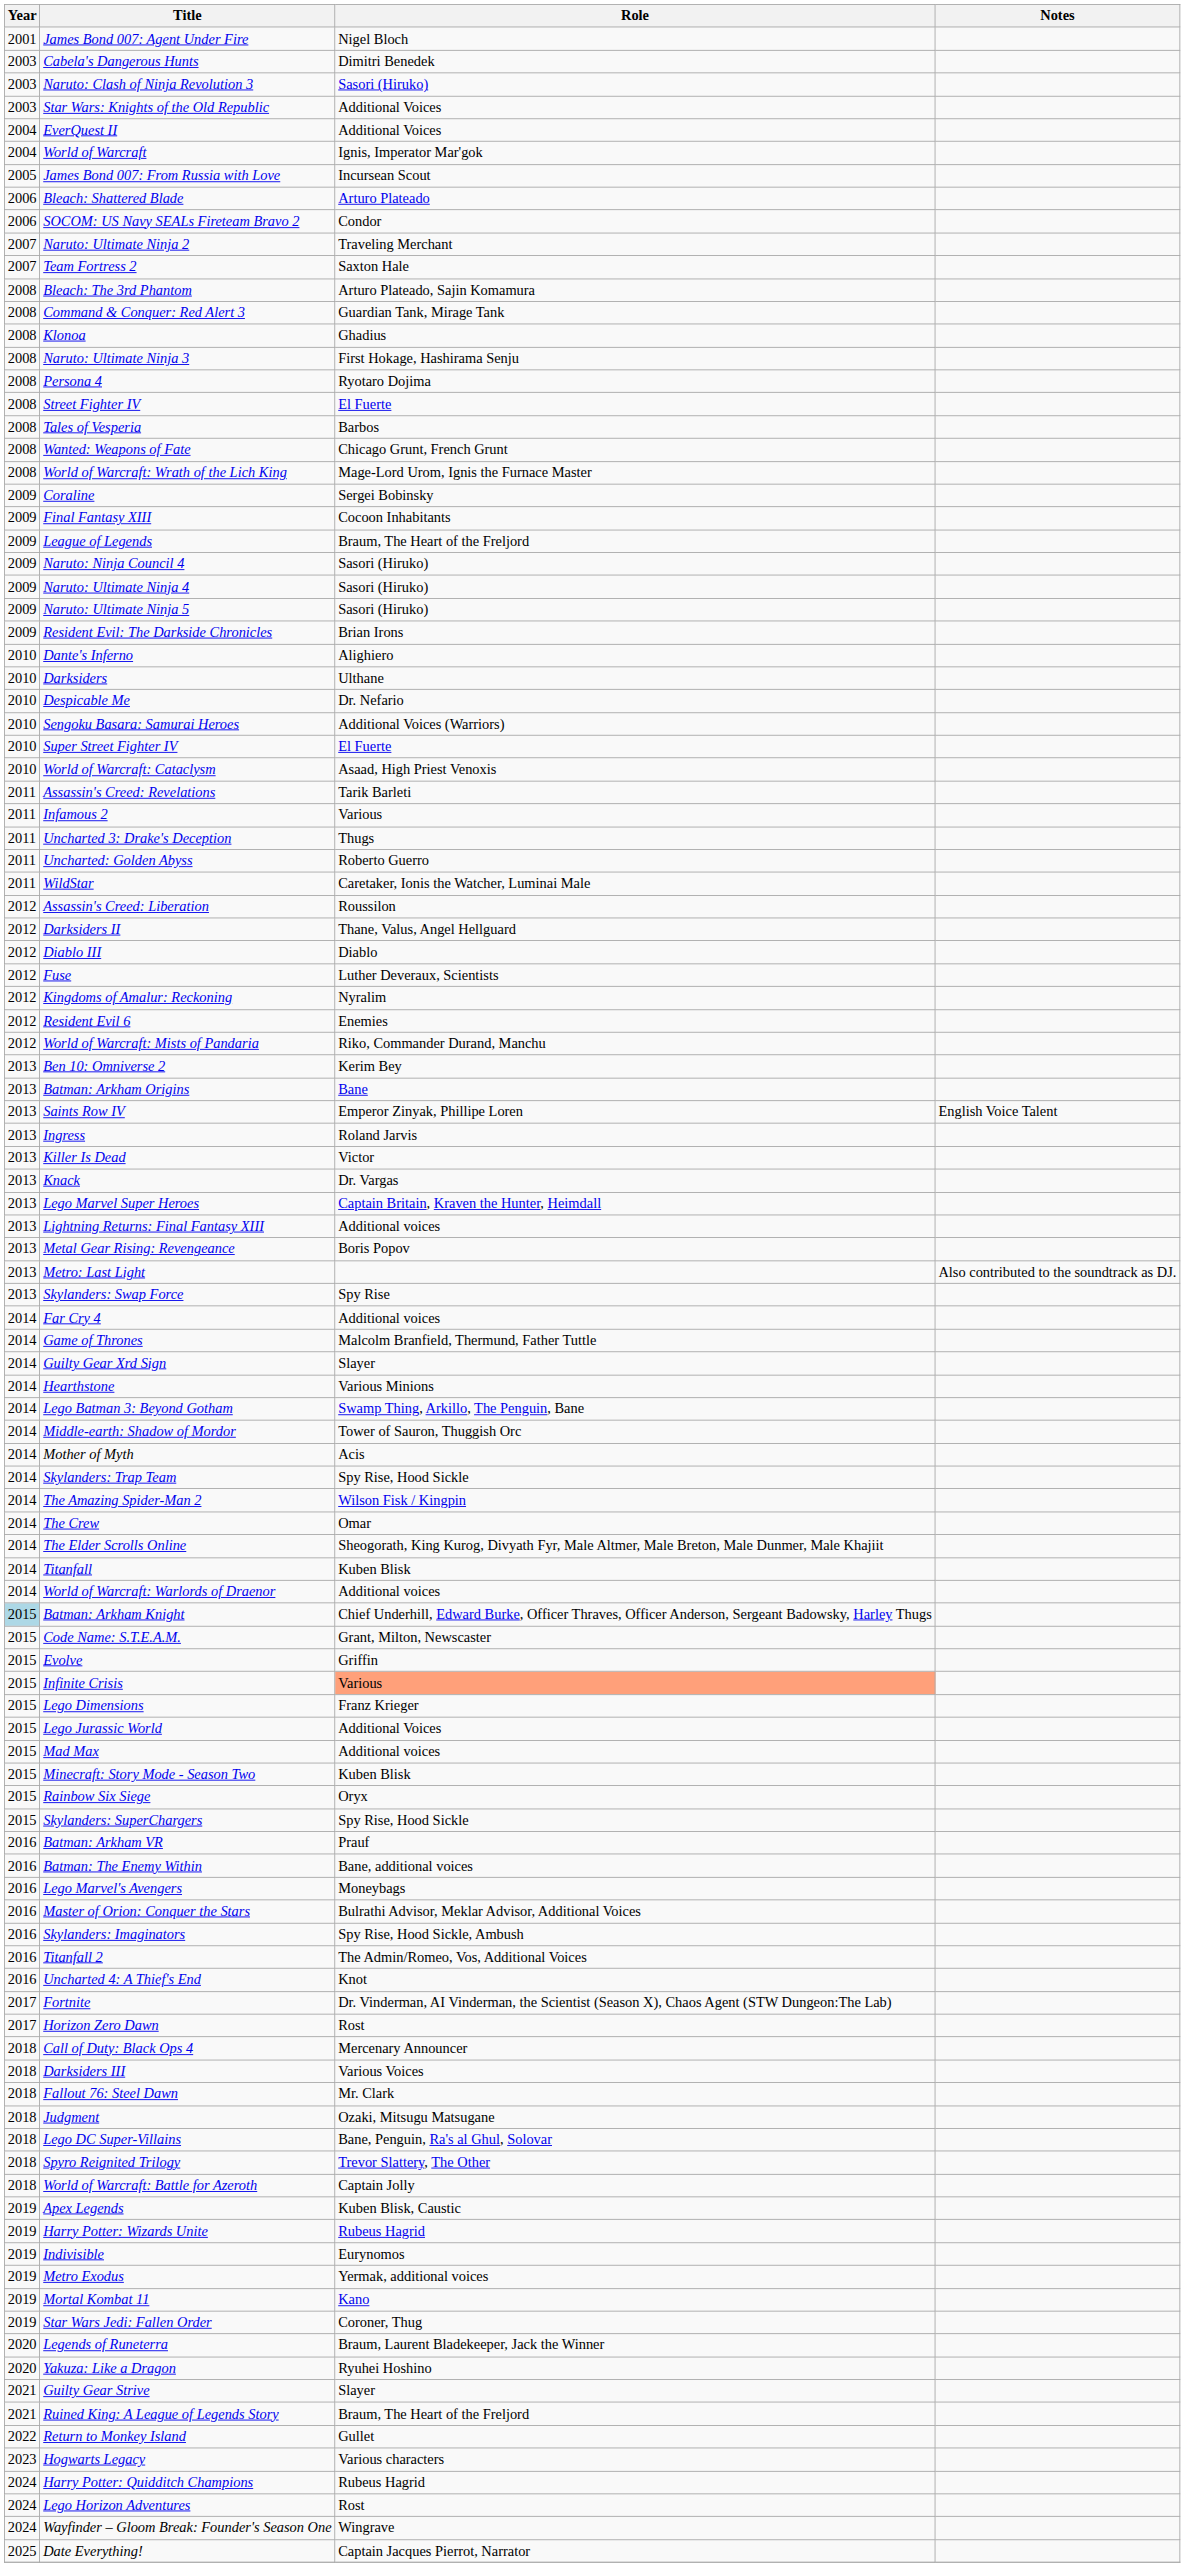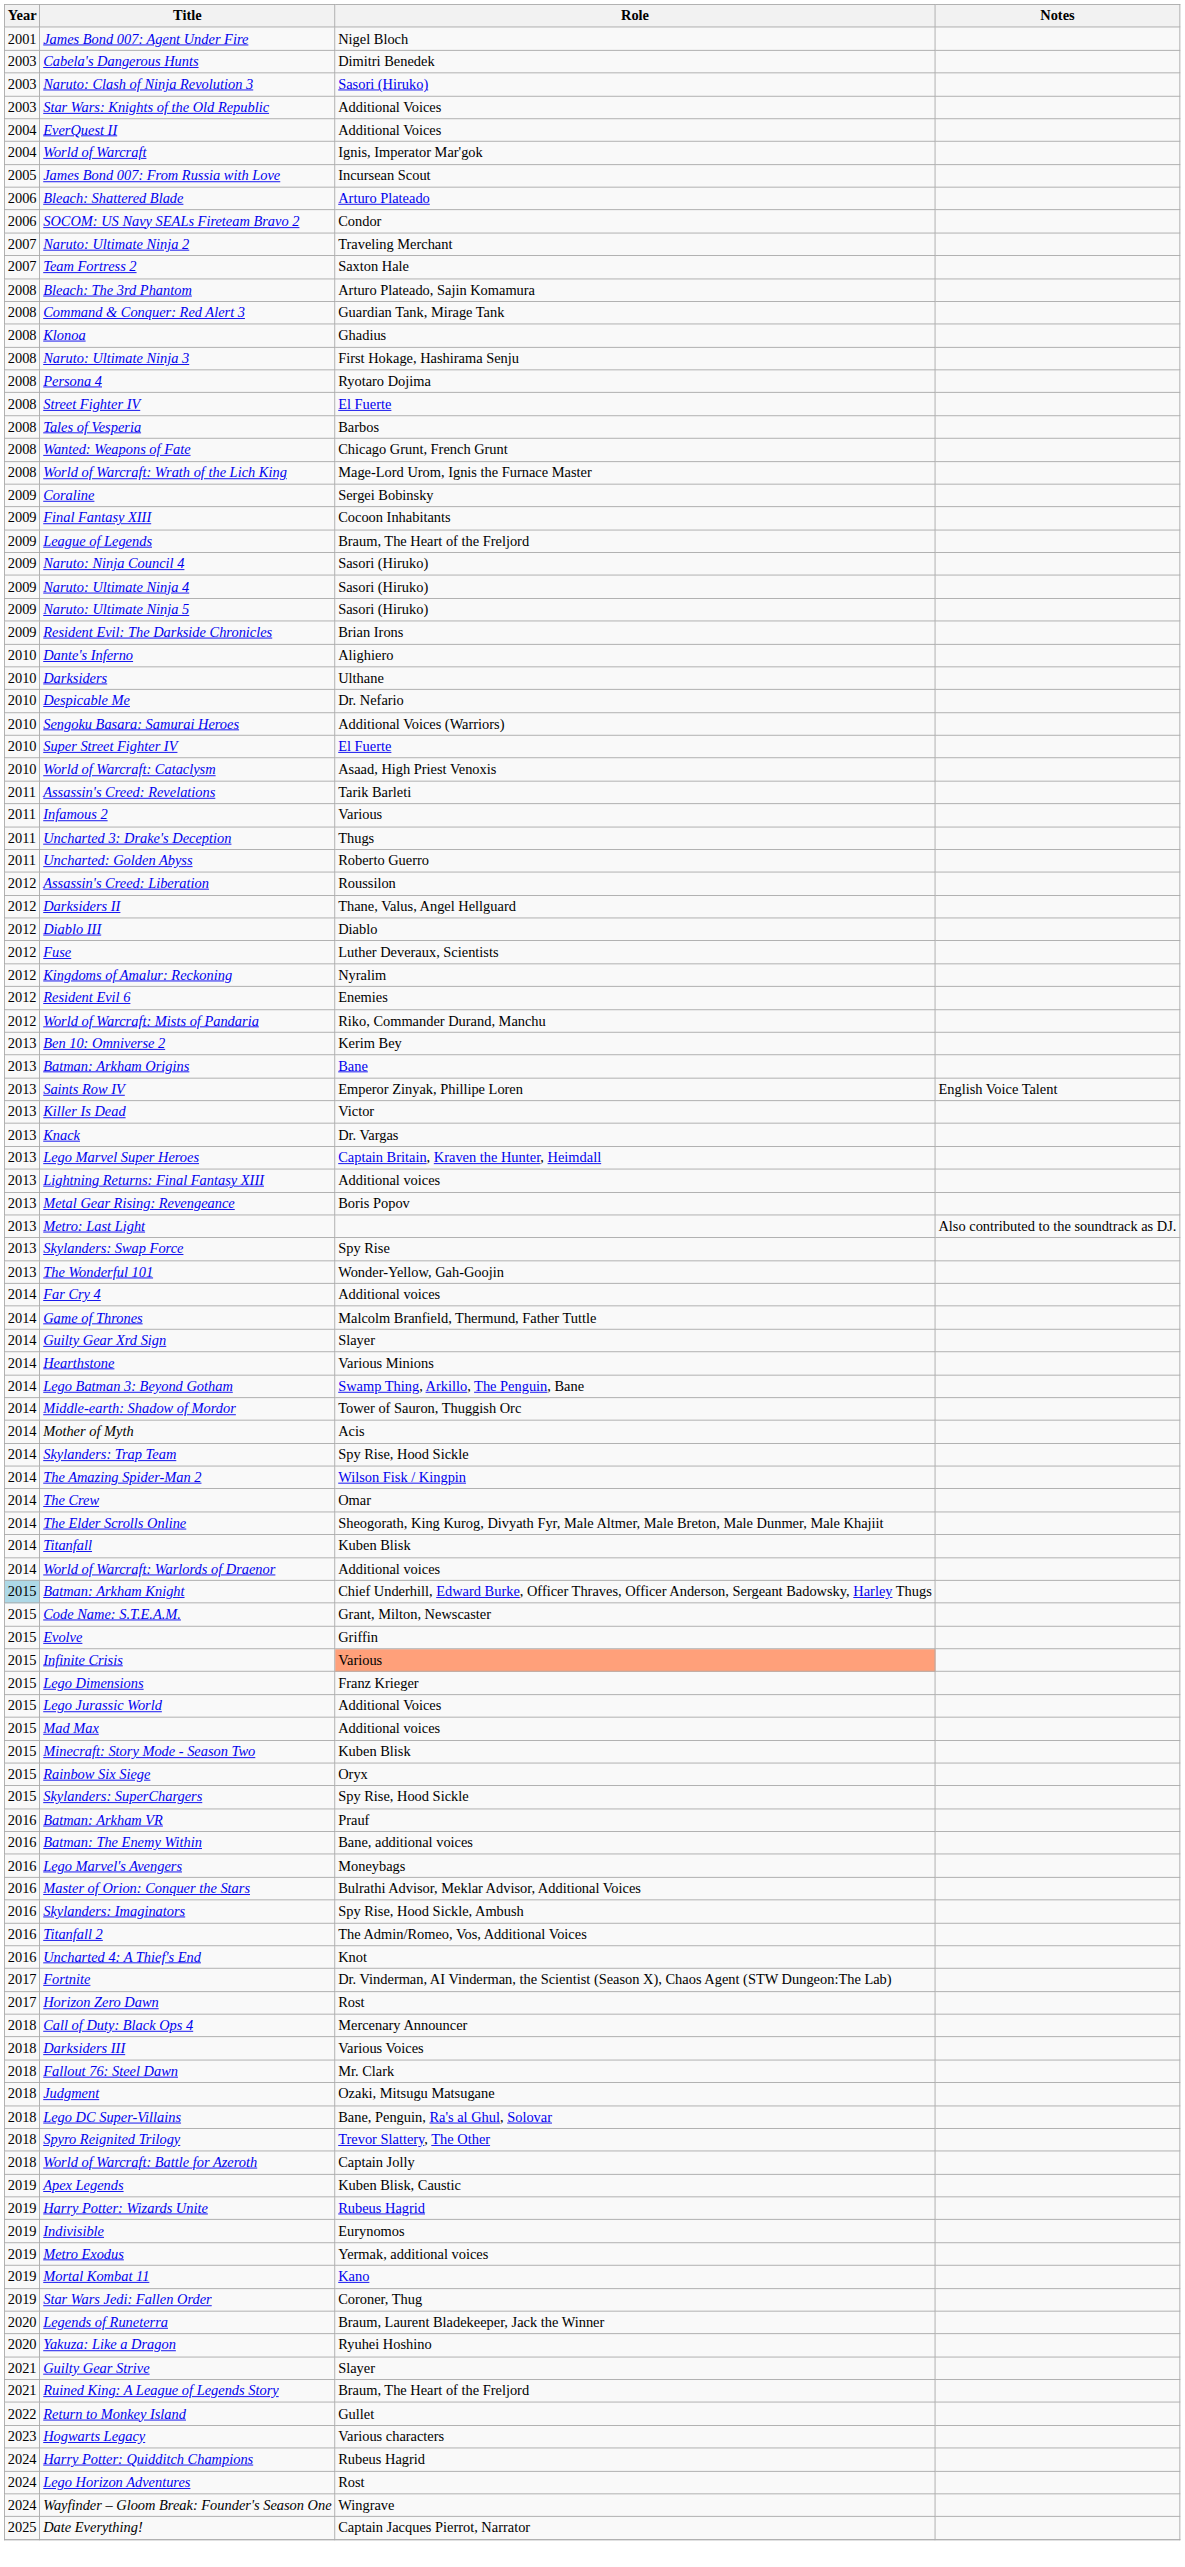- row: 2011 | WildStar | Caretaker, Ionis the Watcher, Luminai Male
- row: 2013 | Ingress | Roland Jarvis
+ row: 2013 | The Wonderful 101 | Wonder-Yellow, Gah-Goojin
